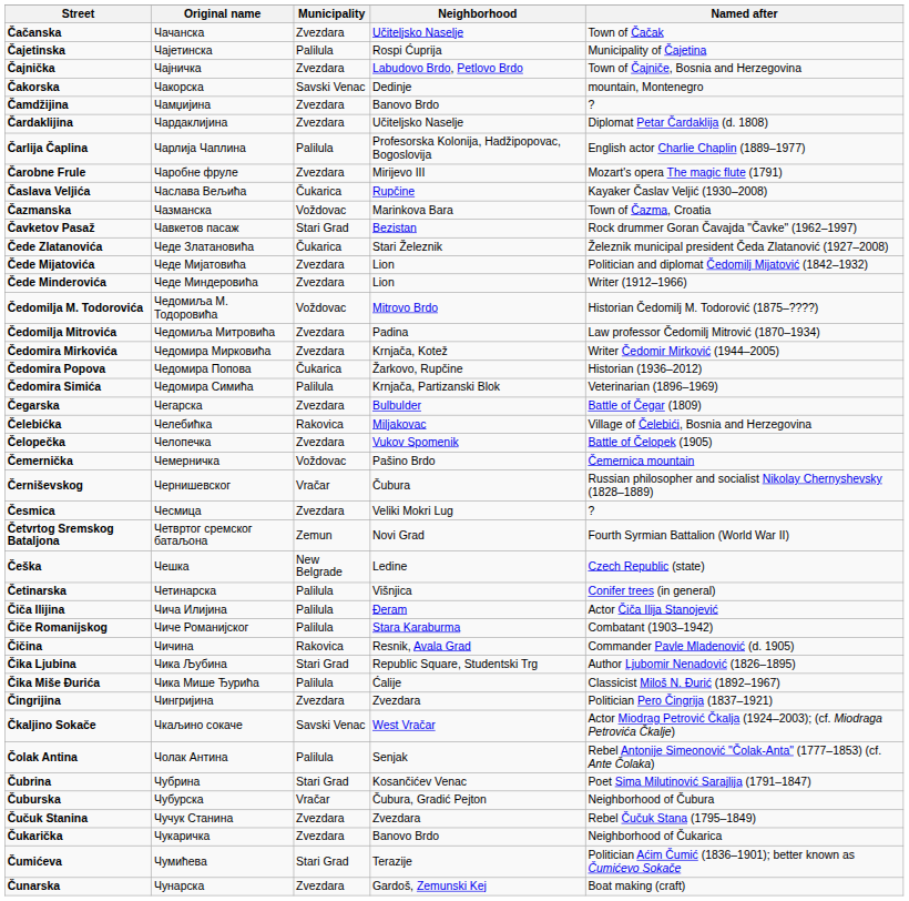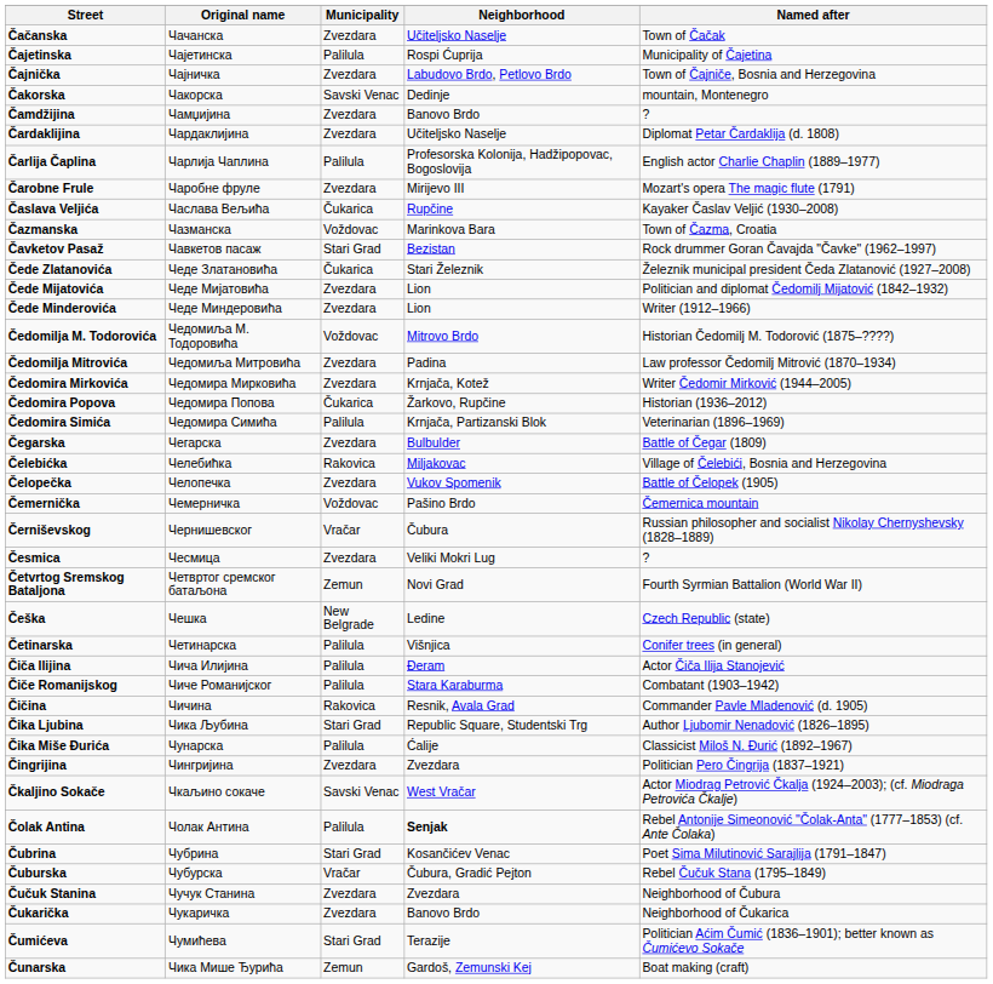Čika Miše Đurića | Original name: Чика Мише Ђурића -> Чунарска
Čolak Antina | Neighborhood: normal -> bold
Čuburska | Named after: Neighborhood of Čubura -> Rebel Čučuk Stana (1795–1849)
Čučuk Stanina | Named after: Rebel Čučuk Stana (1795–1849) -> Neighborhood of Čubura
Čunarska | Original name: Чунарска -> Чика Мише Ђурића
Čunarska | Municipality: Zvezdara -> Zemun
